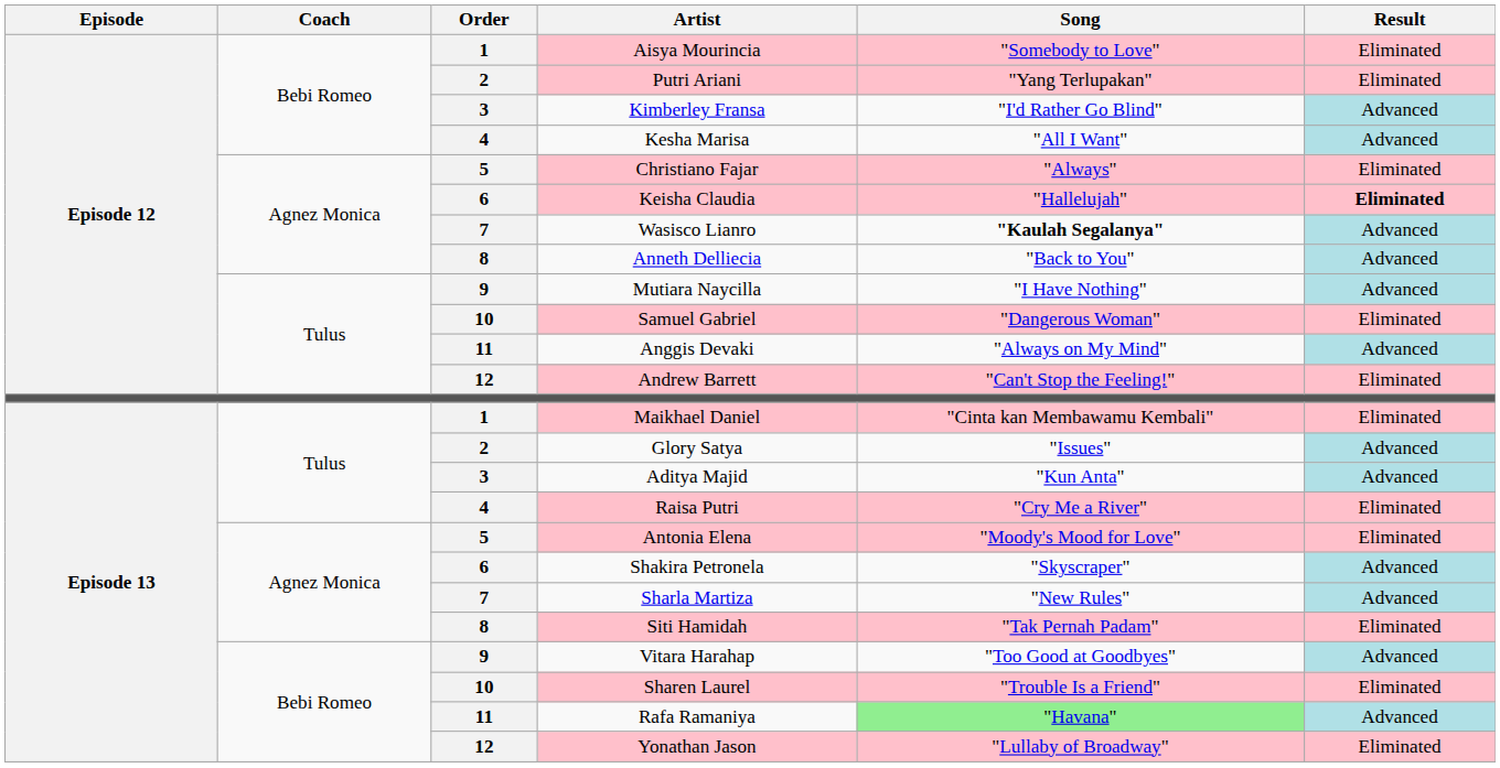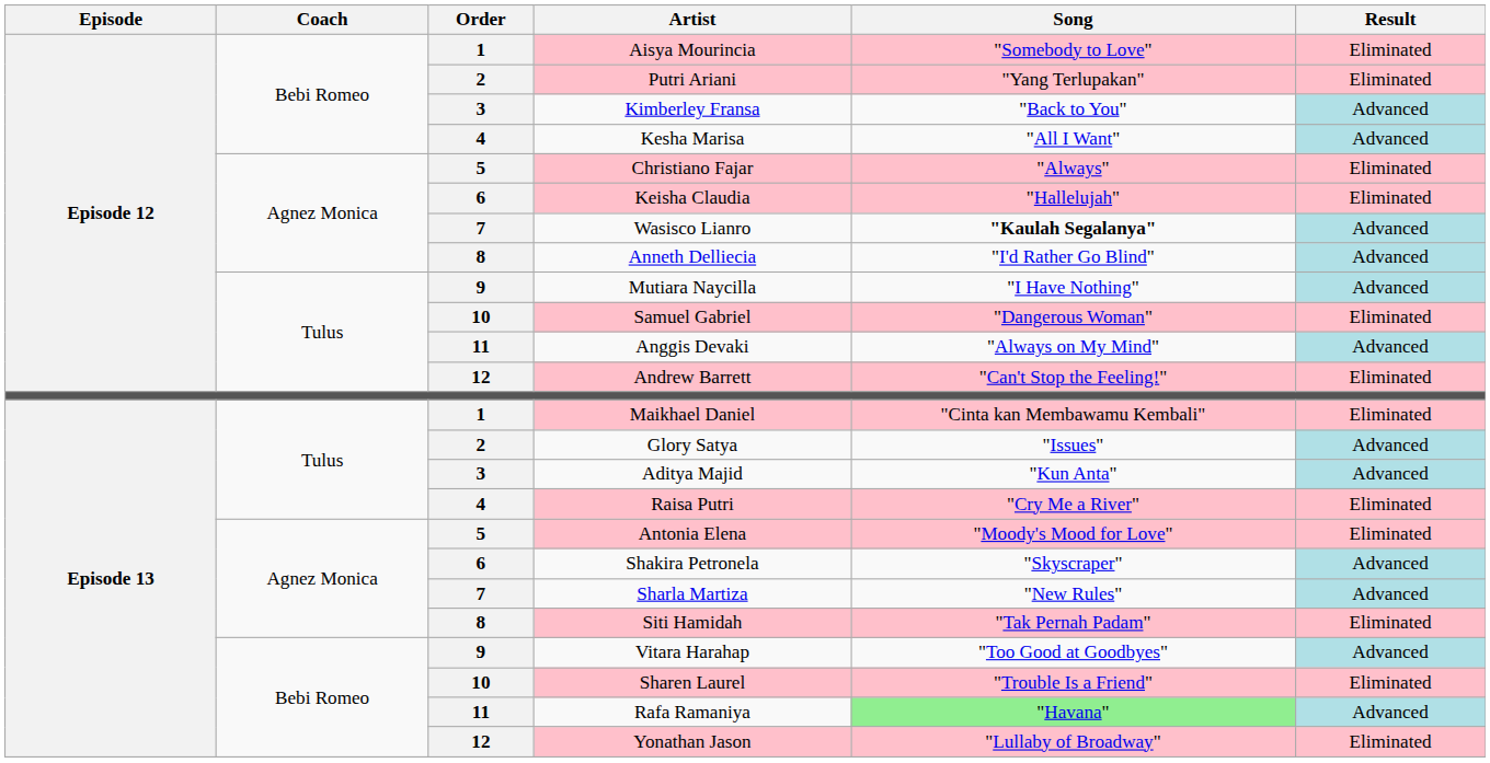Kimberley Fransa | Song: "I'd Rather Go Blind" -> "Back to You"
Keisha Claudia | Result: bold -> normal
Anneth Delliecia | Song: "Back to You" -> "I'd Rather Go Blind"
